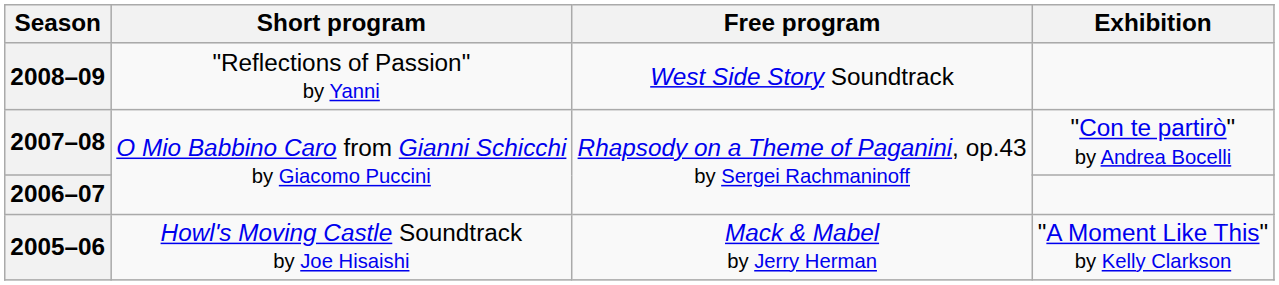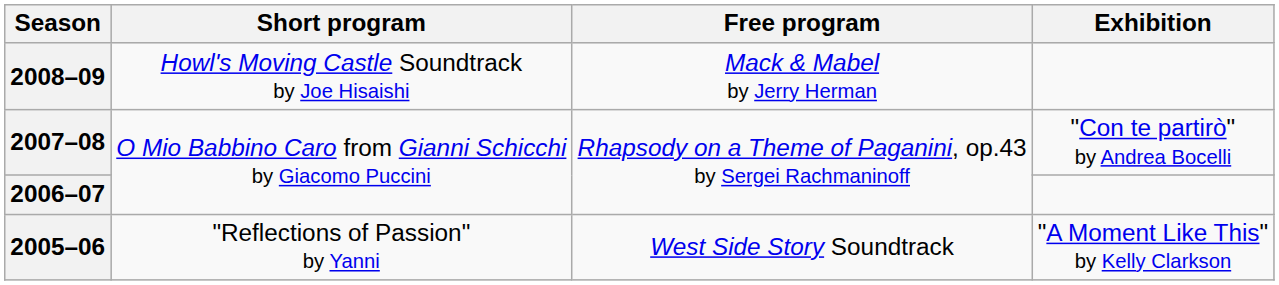2008–09 | Short program: "Reflections of Passion" by Yanni -> Howl's Moving Castle Soundtrack by Joe Hisaishi
2008–09 | Free program: West Side Story Soundtrack -> Mack & Mabel by Jerry Herman
2005–06 | Short program: Howl's Moving Castle Soundtrack by Joe Hisaishi -> "Reflections of Passion" by Yanni
2005–06 | Free program: Mack & Mabel by Jerry Herman -> West Side Story Soundtrack
